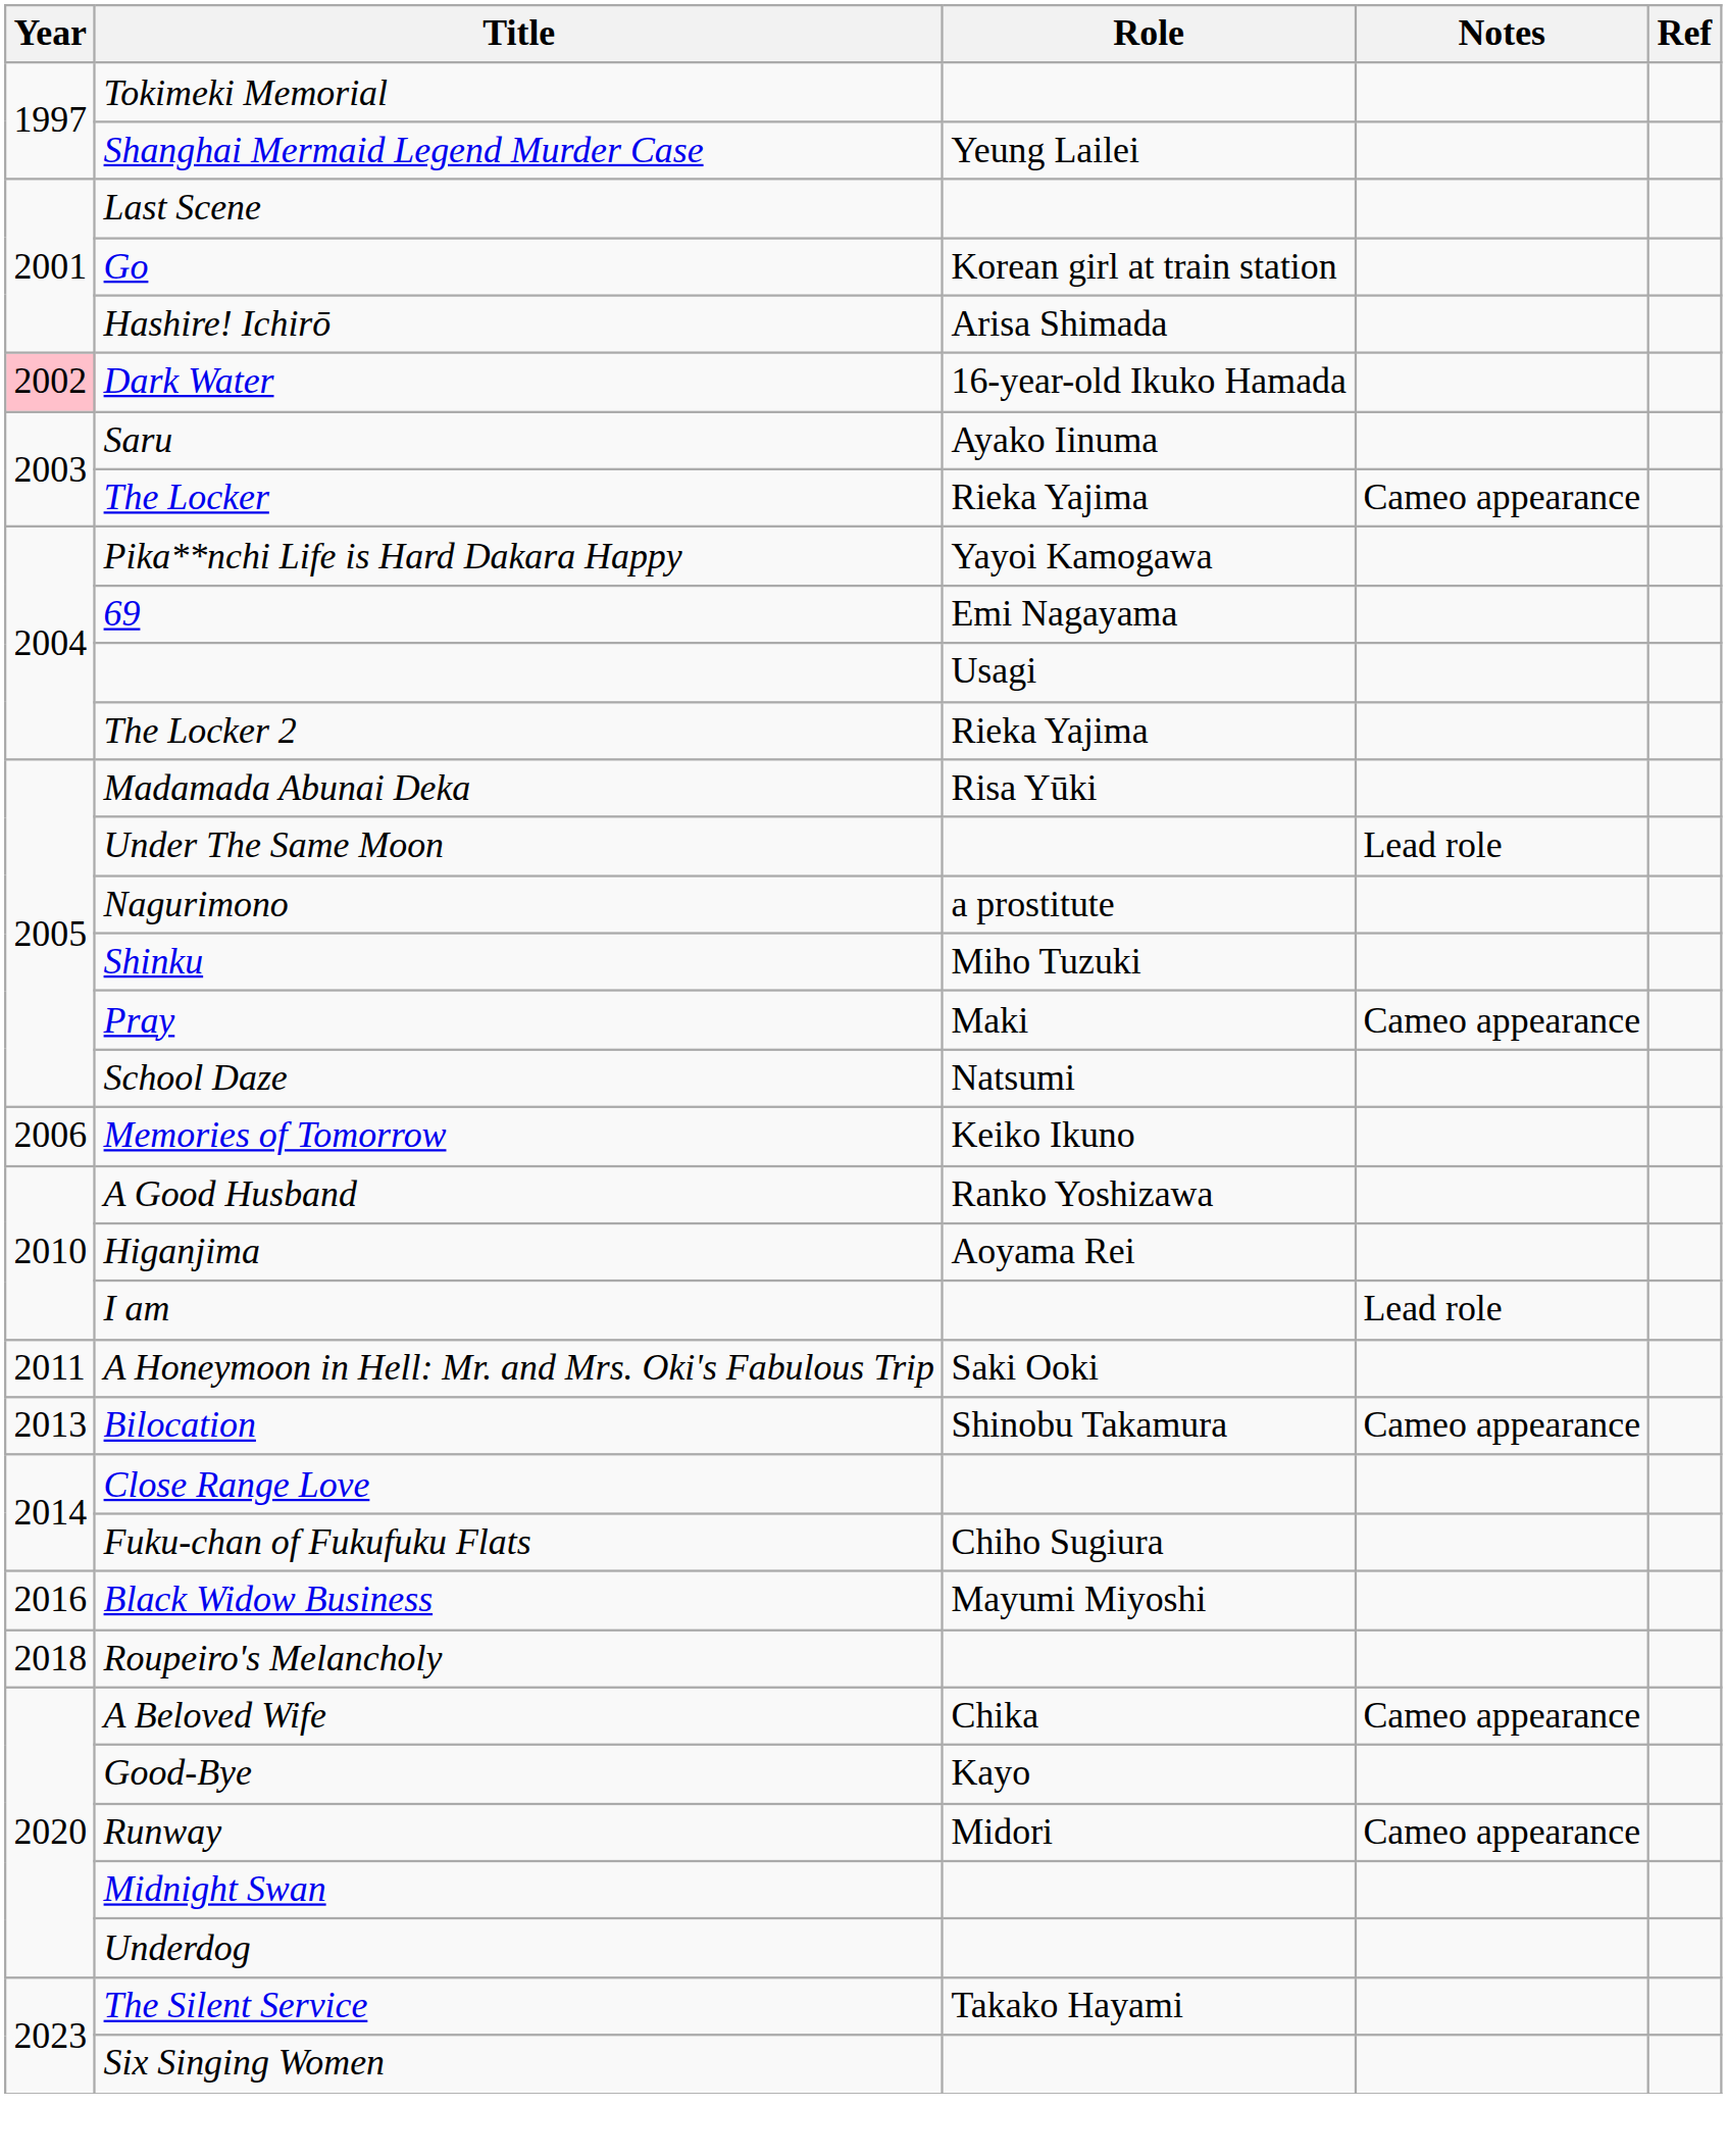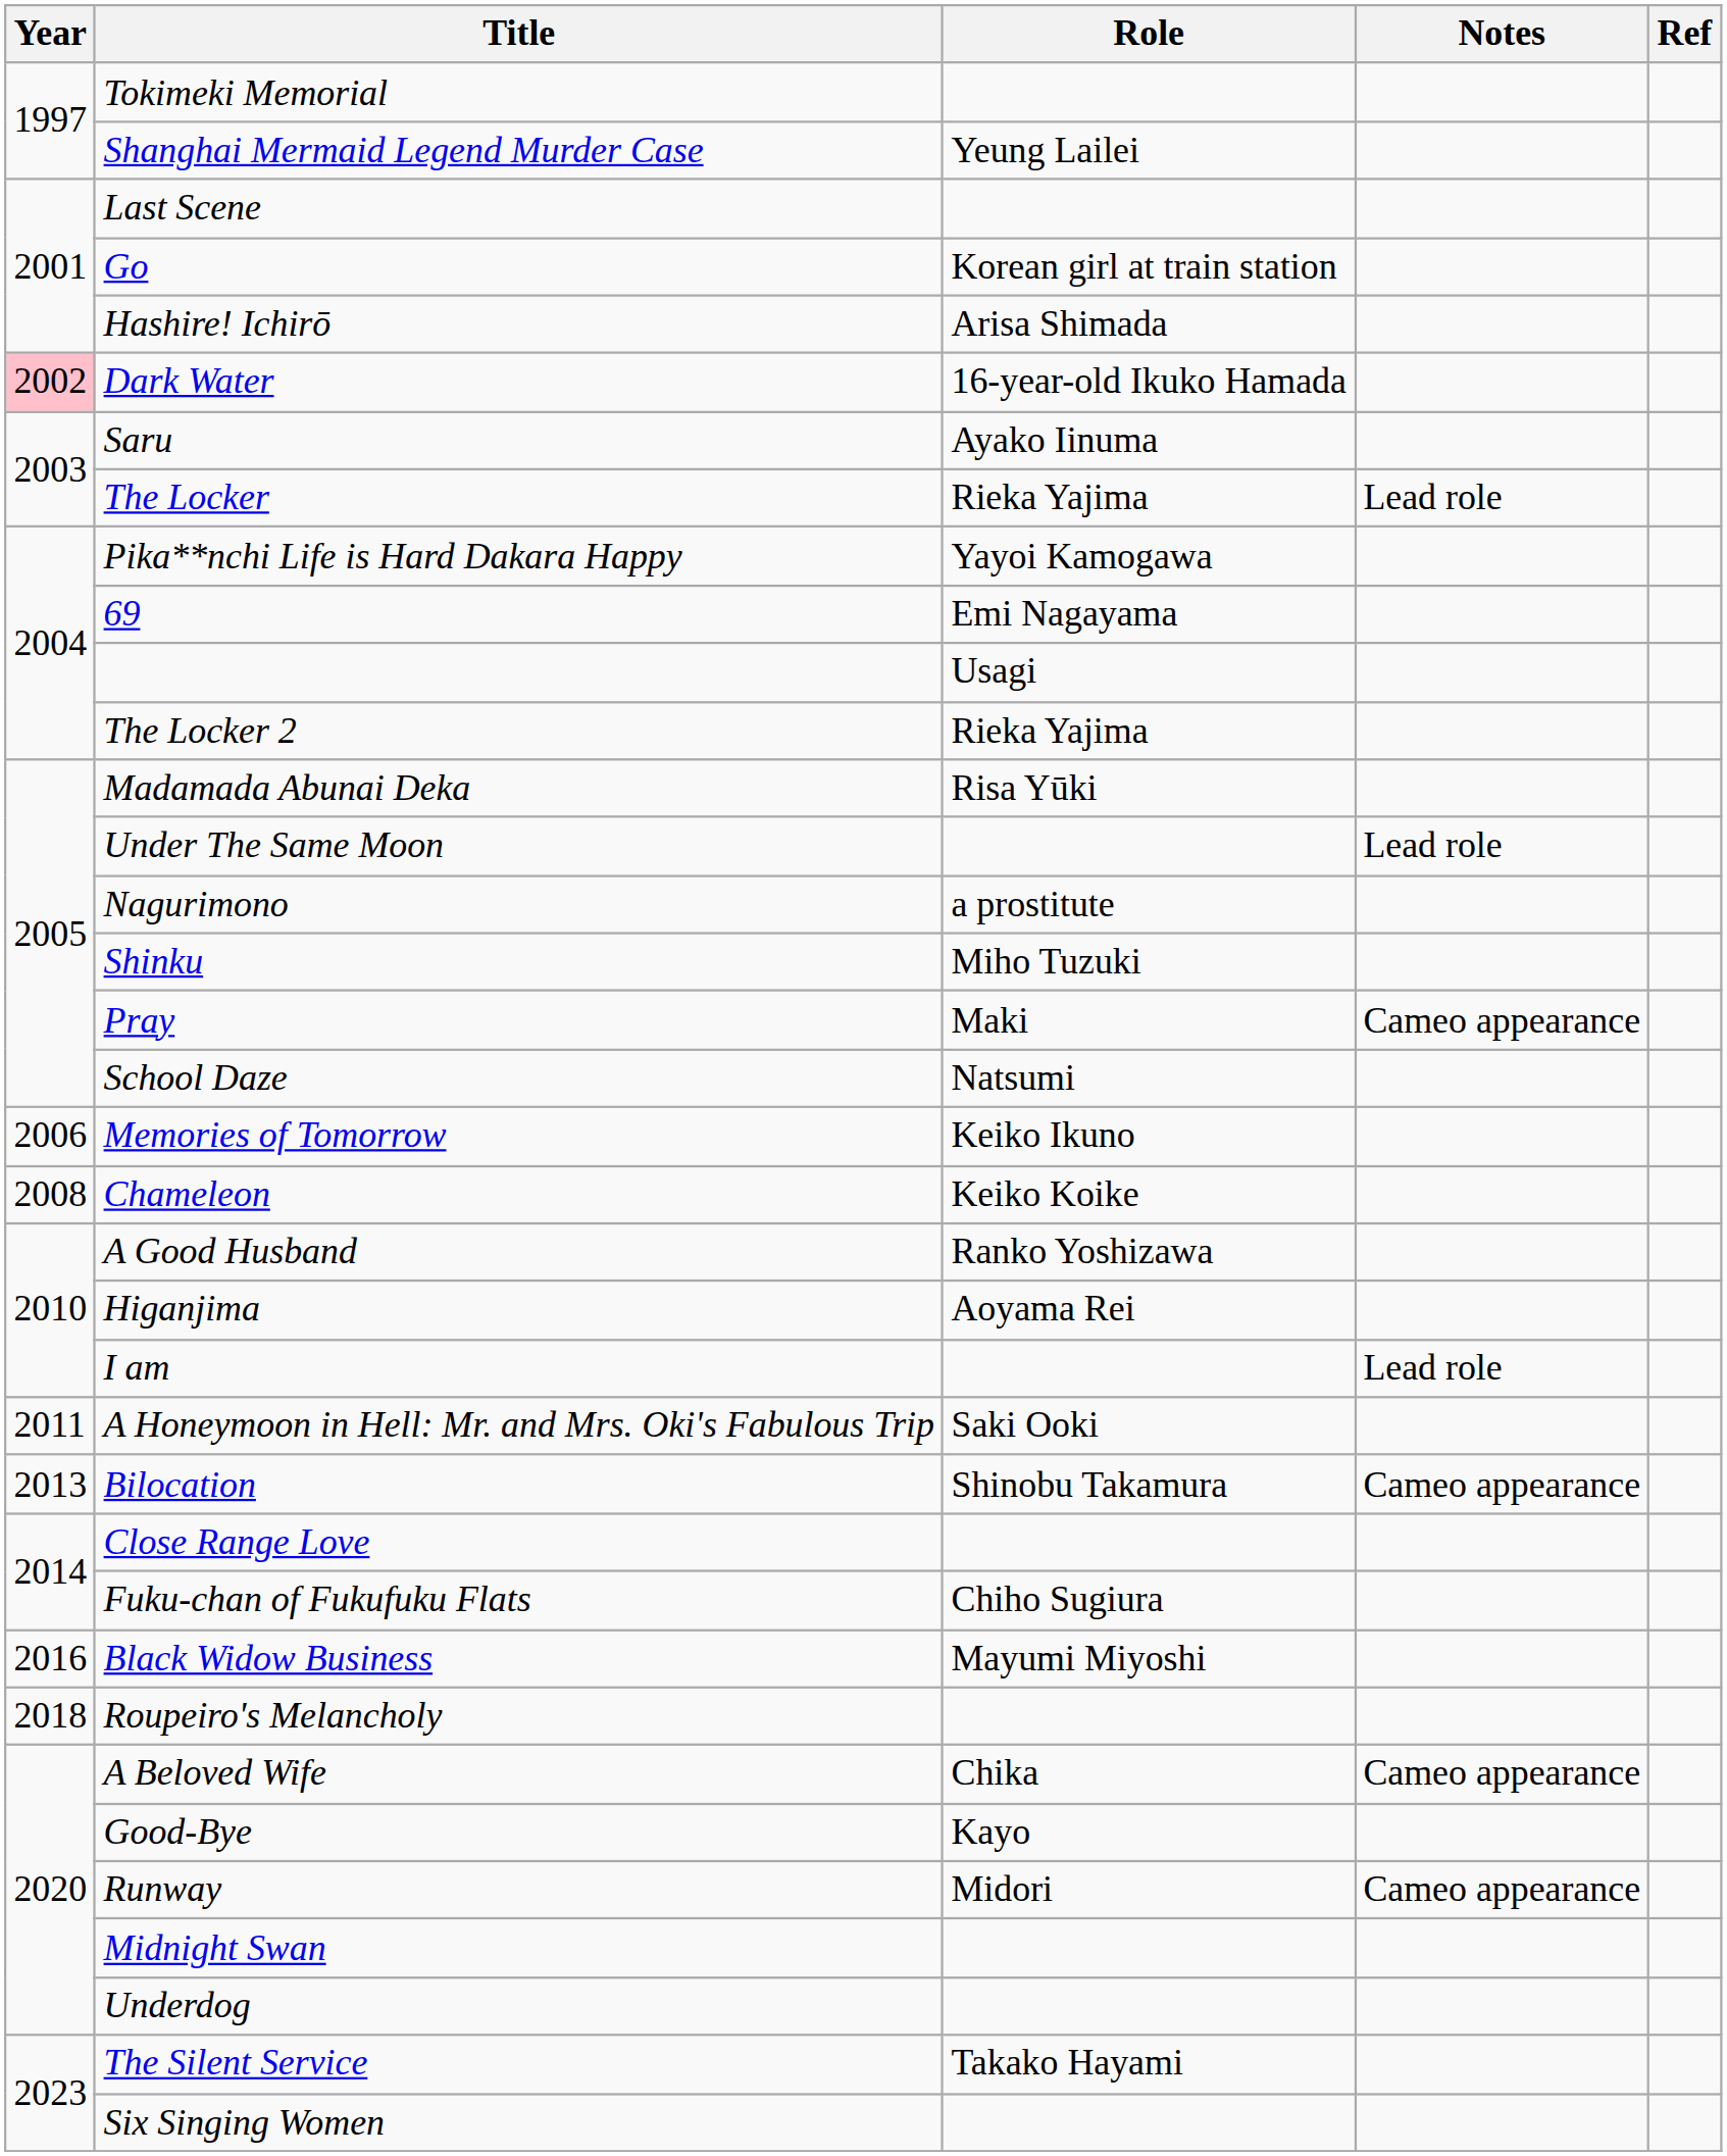The Locker | Notes: Cameo appearance -> Lead role
+ row: 2008 | Chameleon | Keiko Koike
